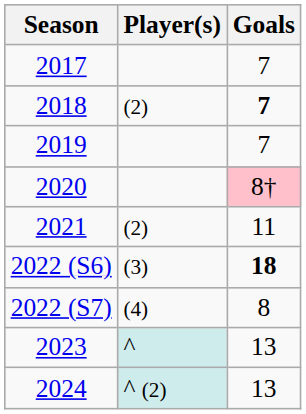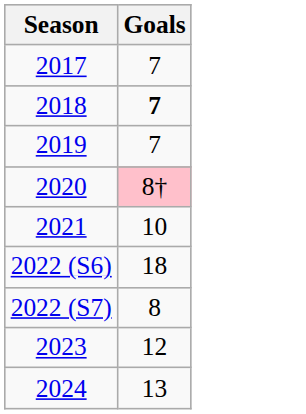- column: Player(s) | (2) | (2) | (3) | (4) | ^ | ^ (2)
2021 | Goals: 11 -> 10
2022 (S6) | Goals: bold -> normal
2023 | Goals: 13 -> 12
